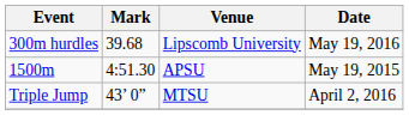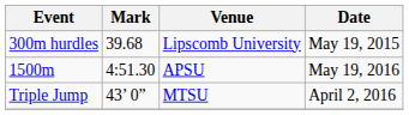300m hurdles | Date: May 19, 2016 -> May 19, 2015
1500m | Date: May 19, 2015 -> May 19, 2016
